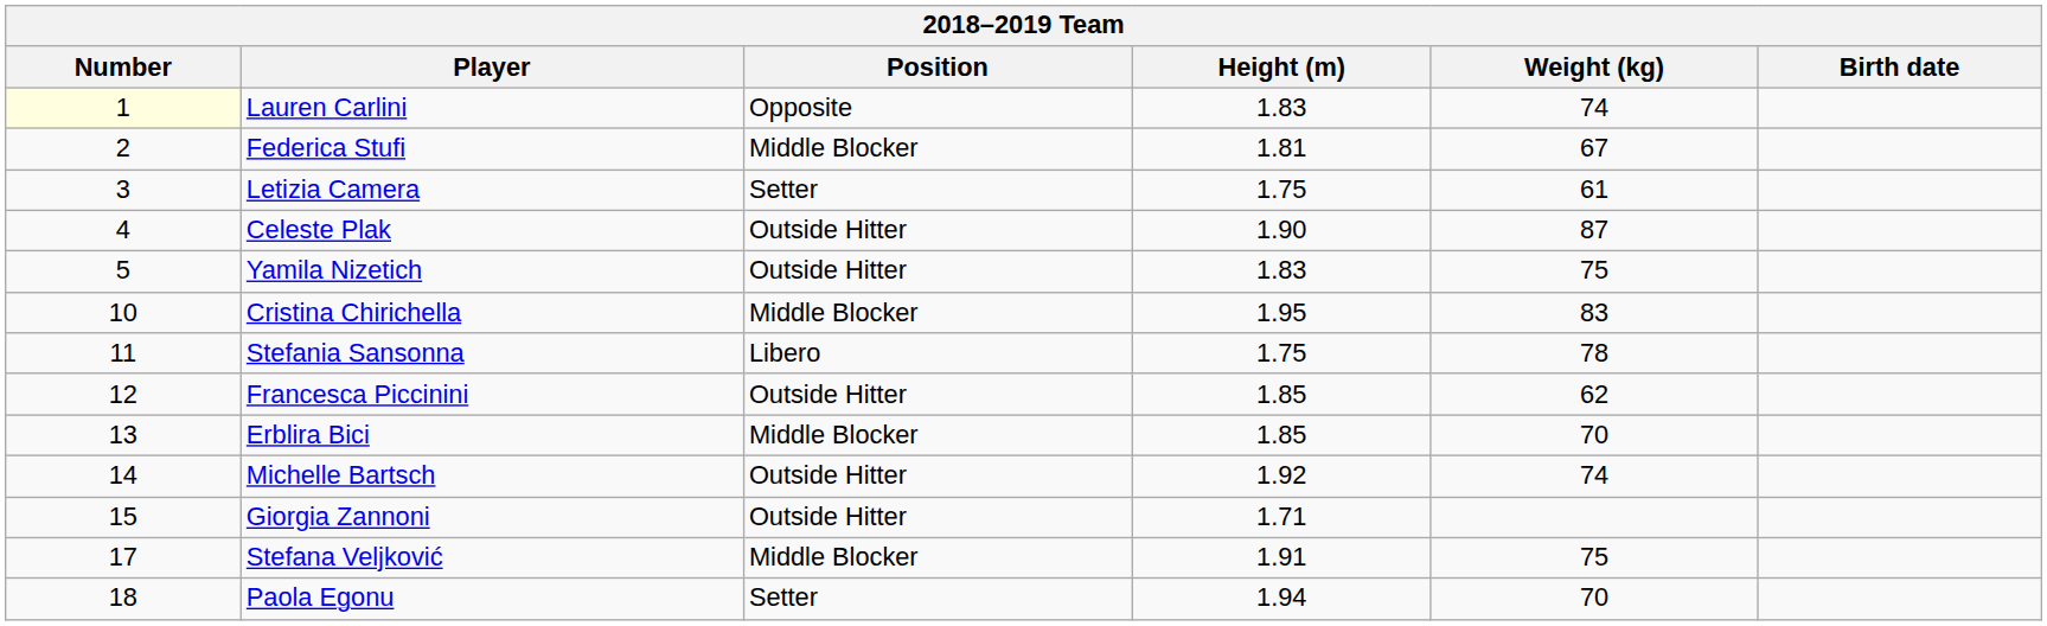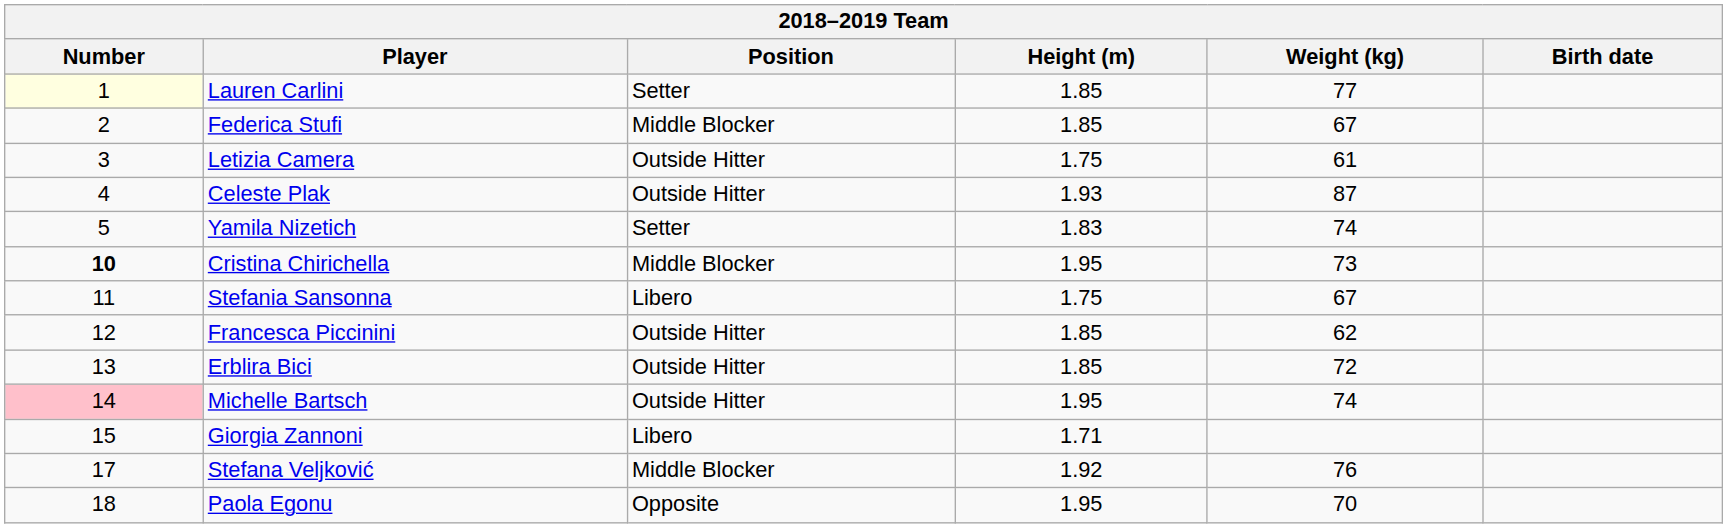Lauren Carlini | Position: Opposite -> Setter
Lauren Carlini | Height (m): 1.83 -> 1.85
Lauren Carlini | Weight (kg): 74 -> 77
Federica Stufi | Height (m): 1.81 -> 1.85
Letizia Camera | Position: Setter -> Outside Hitter
Celeste Plak | Height (m): 1.90 -> 1.93
Yamila Nizetich | Position: Outside Hitter -> Setter
Yamila Nizetich | Weight (kg): 75 -> 74
Cristina Chirichella | Number: normal -> bold
Cristina Chirichella | Weight (kg): 83 -> 73
Stefania Sansonna | Weight (kg): 78 -> 67
Erblira Bici | Position: Middle Blocker -> Outside Hitter
Erblira Bici | Weight (kg): 70 -> 72
Michelle Bartsch | Number: no background -> pink background
Michelle Bartsch | Height (m): 1.92 -> 1.95
Giorgia Zannoni | Position: Outside Hitter -> Libero
Stefana Veljković | Height (m): 1.91 -> 1.92
Stefana Veljković | Weight (kg): 75 -> 76
Paola Egonu | Position: Setter -> Opposite
Paola Egonu | Height (m): 1.94 -> 1.95
